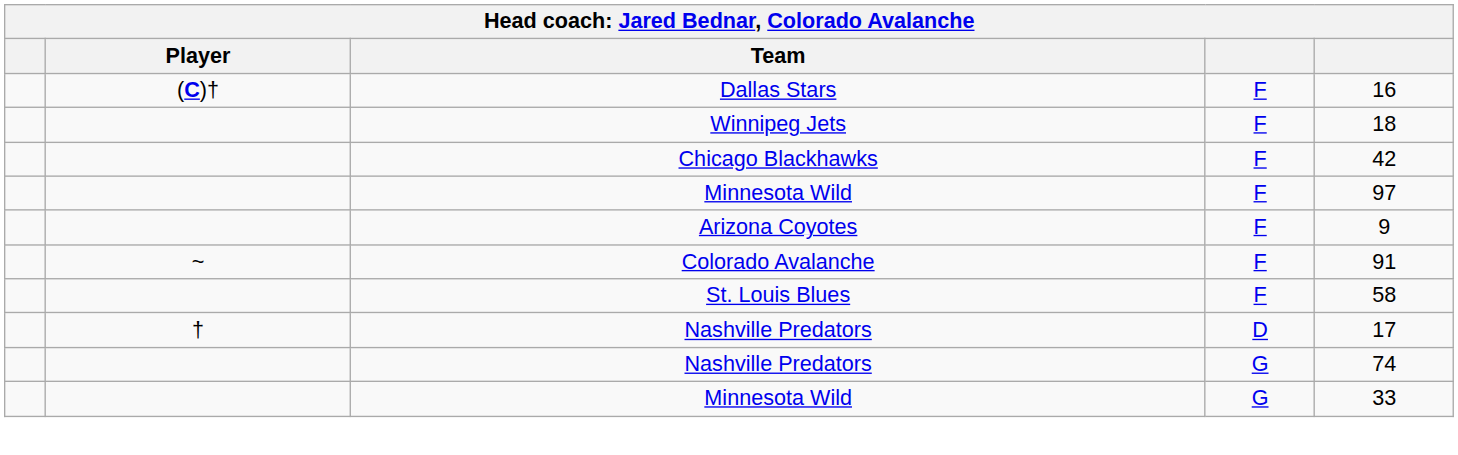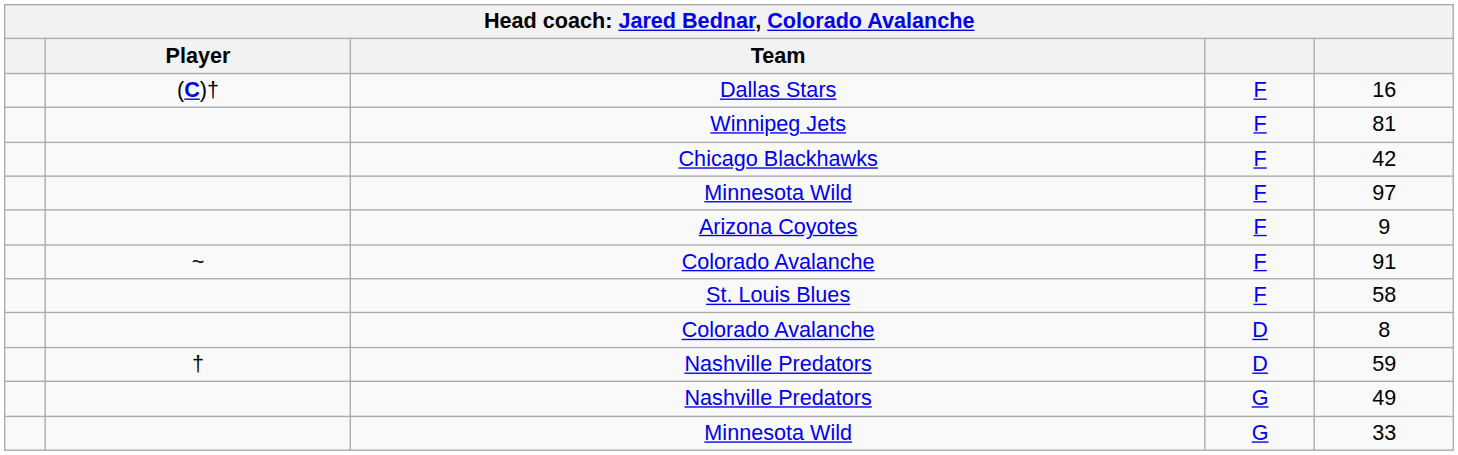Winnipeg Jets | column 5: 18 -> 81
+ row: Colorado Avalanche | D | 8
Nashville Predators / D | column 5: 17 -> 59
Nashville Predators / G | column 5: 74 -> 49
